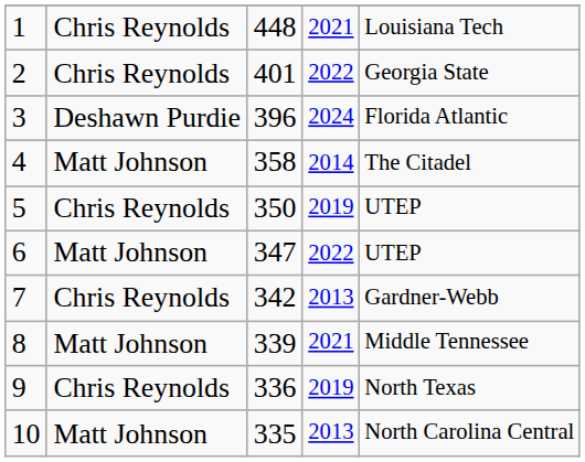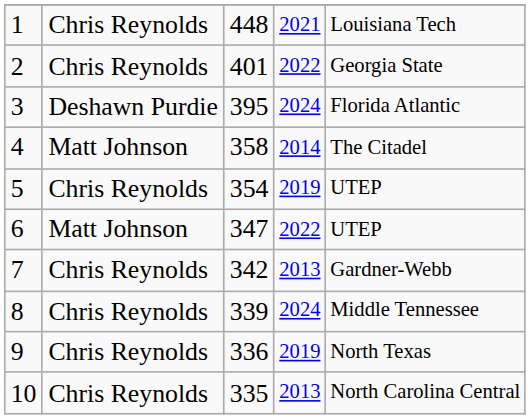3 | column 3: 396 -> 395
5 | column 3: 350 -> 354
8 | column 2: Matt Johnson -> Chris Reynolds
8 | column 4: 2021 -> 2024
10 | column 2: Matt Johnson -> Chris Reynolds
